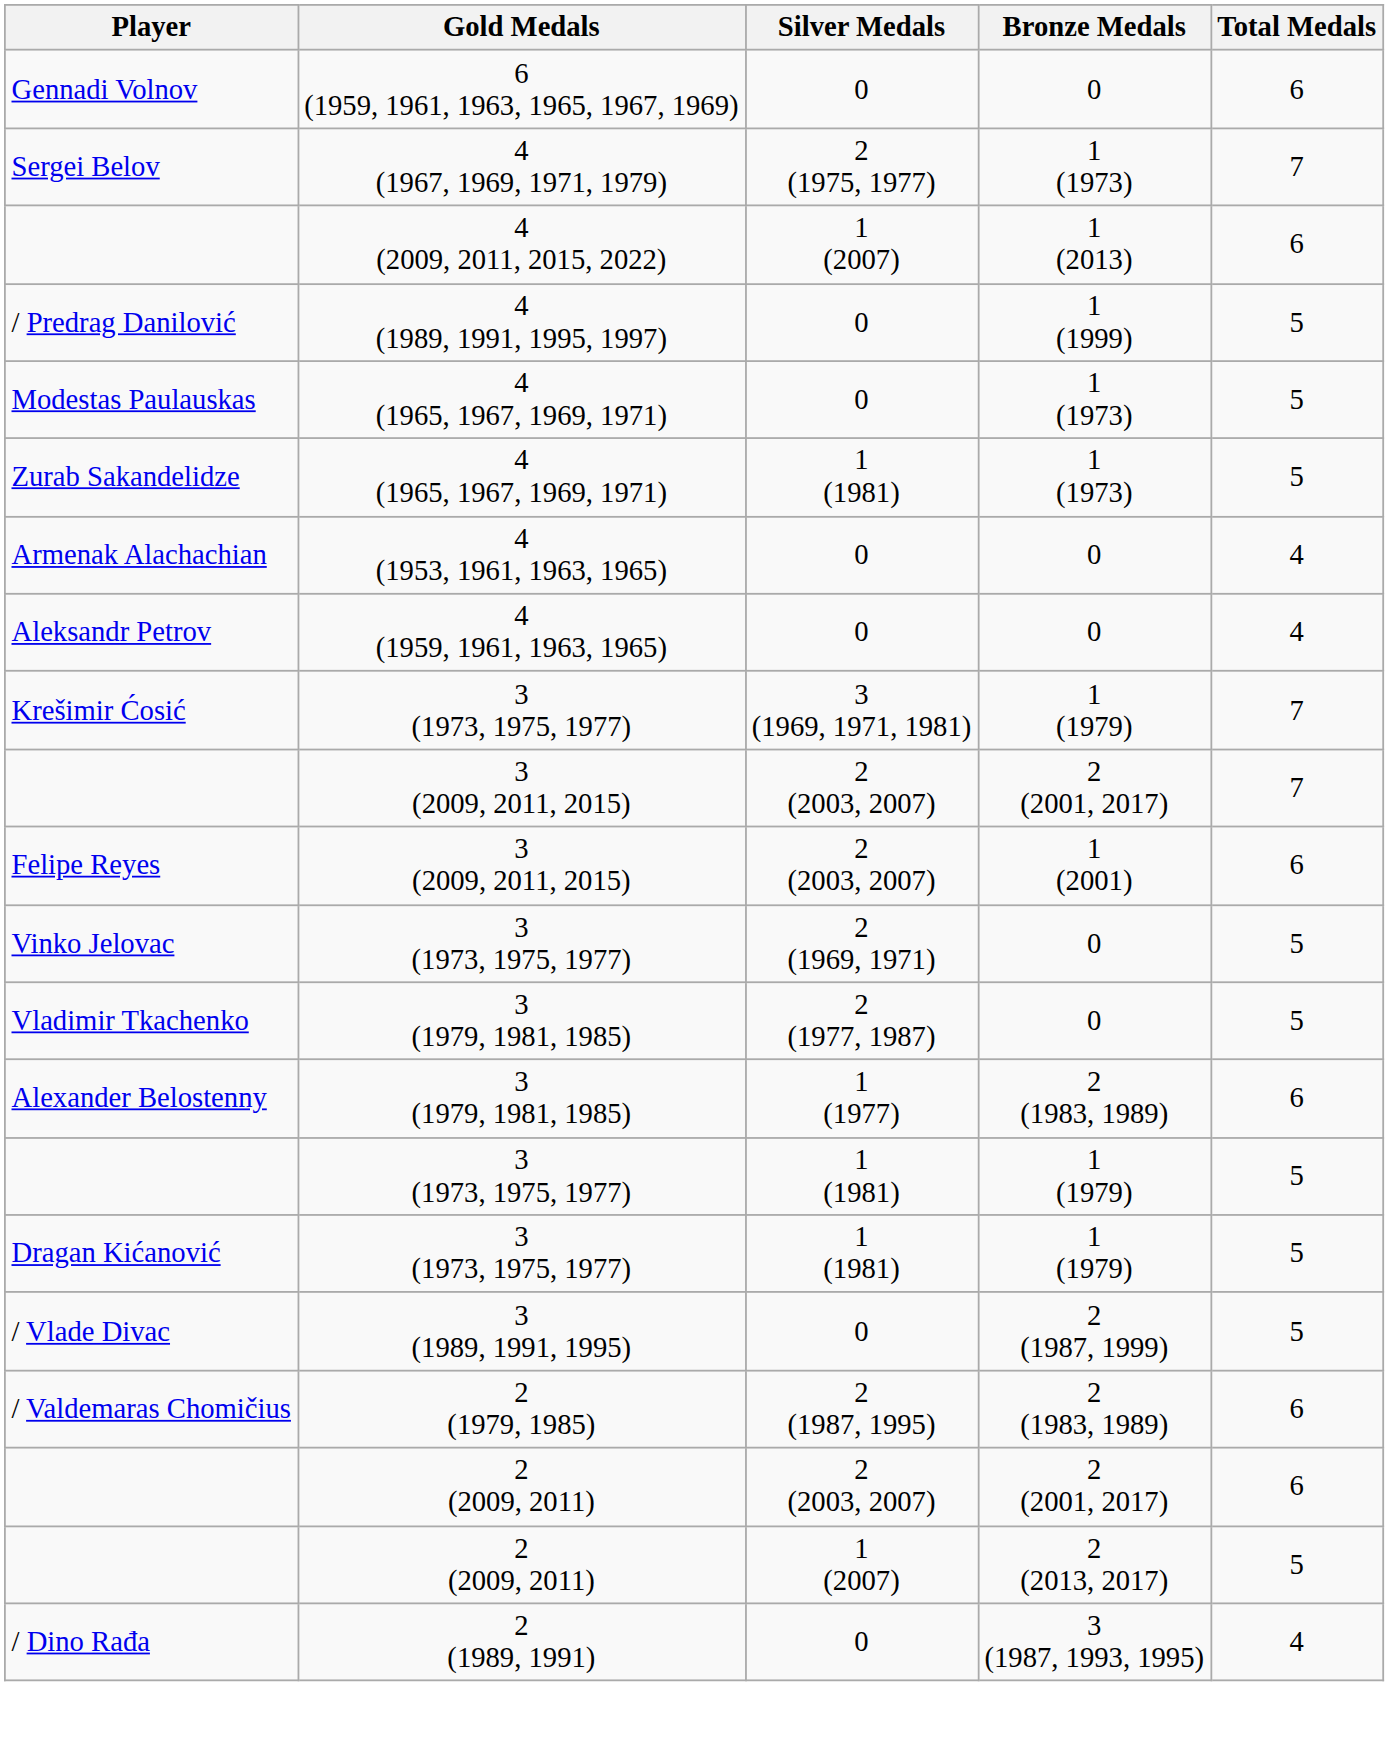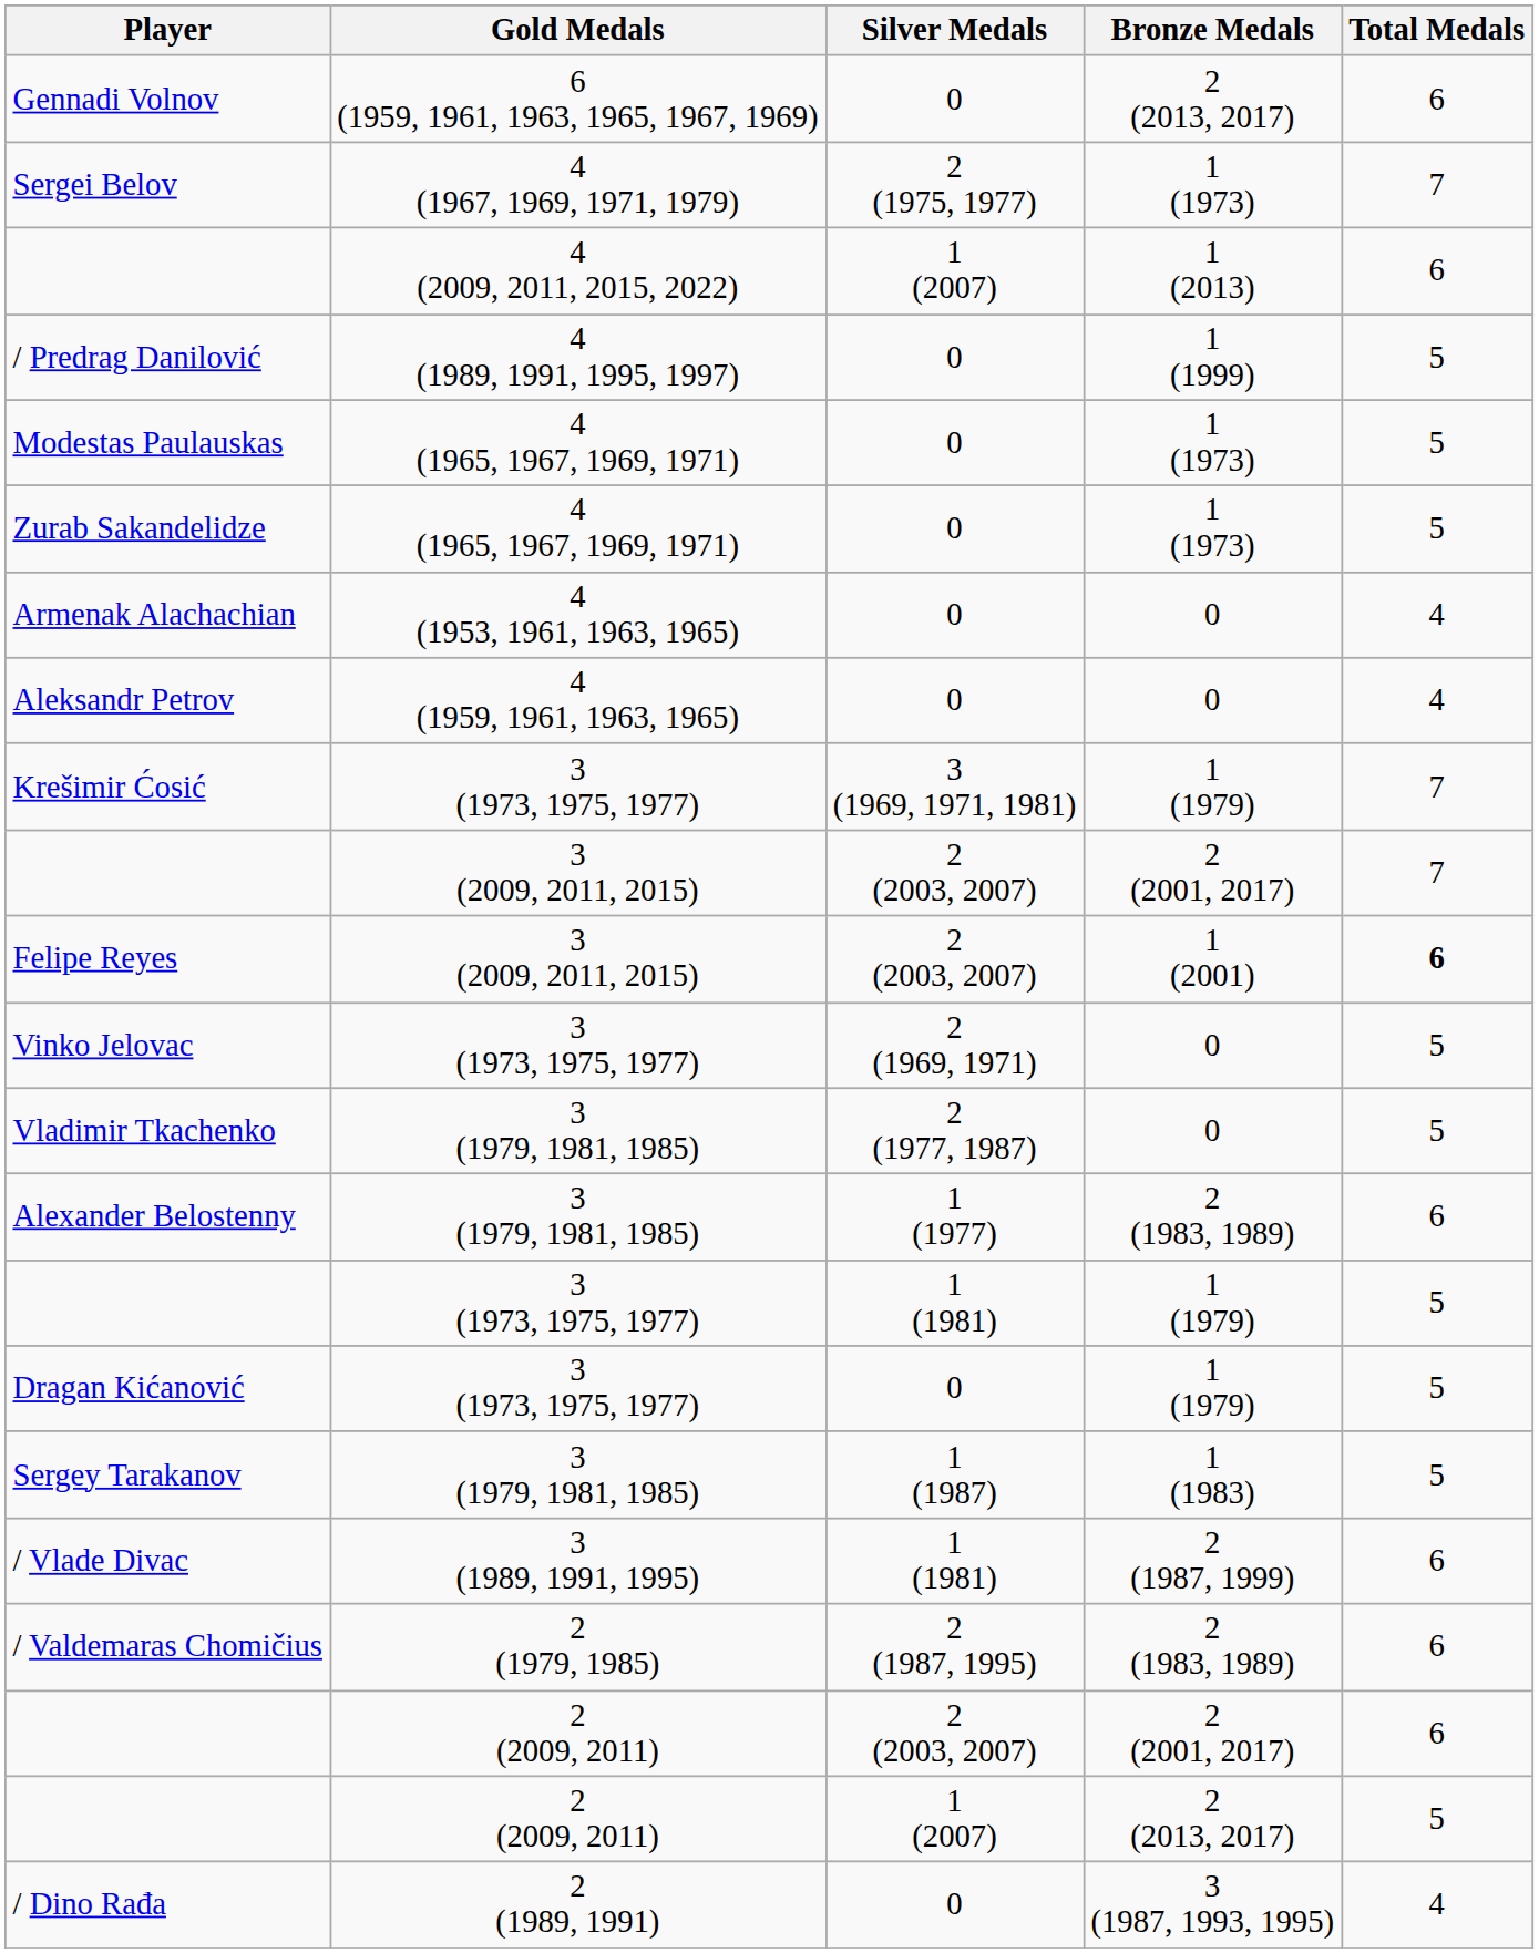Gennadi Volnov | Bronze Medals: 0 -> 2 (2013, 2017)
Zurab Sakandelidze | Silver Medals: 1 (1981) -> 0
Felipe Reyes | Total Medals: normal -> bold
Dragan Kićanović | Silver Medals: 1 (1981) -> 0
+ row: Sergey Tarakanov | 3 (1979, 1981, 1985) | 1 (1987) | 1 (1983) | 5
/ Vlade Divac | Silver Medals: 0 -> 1 (1981)
/ Vlade Divac | Total Medals: 5 -> 6
